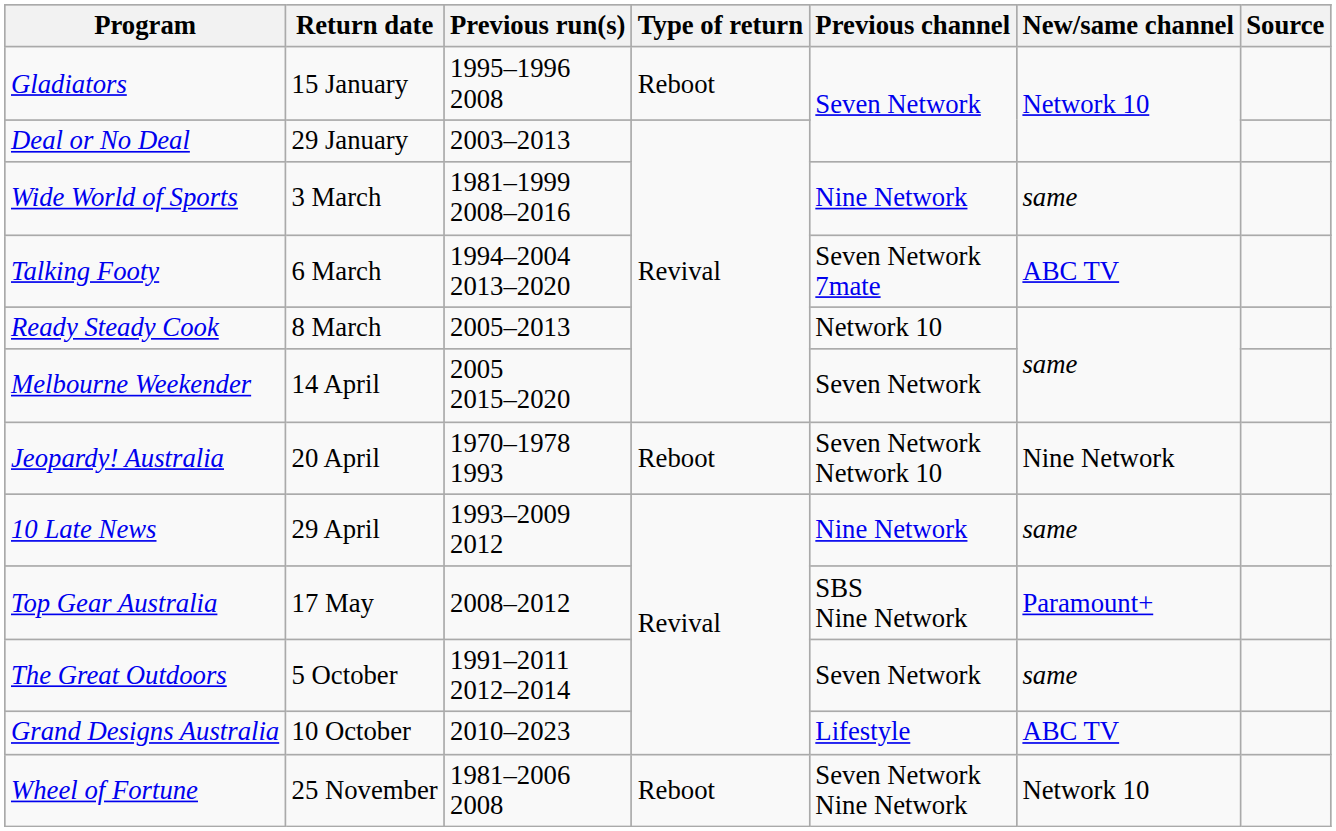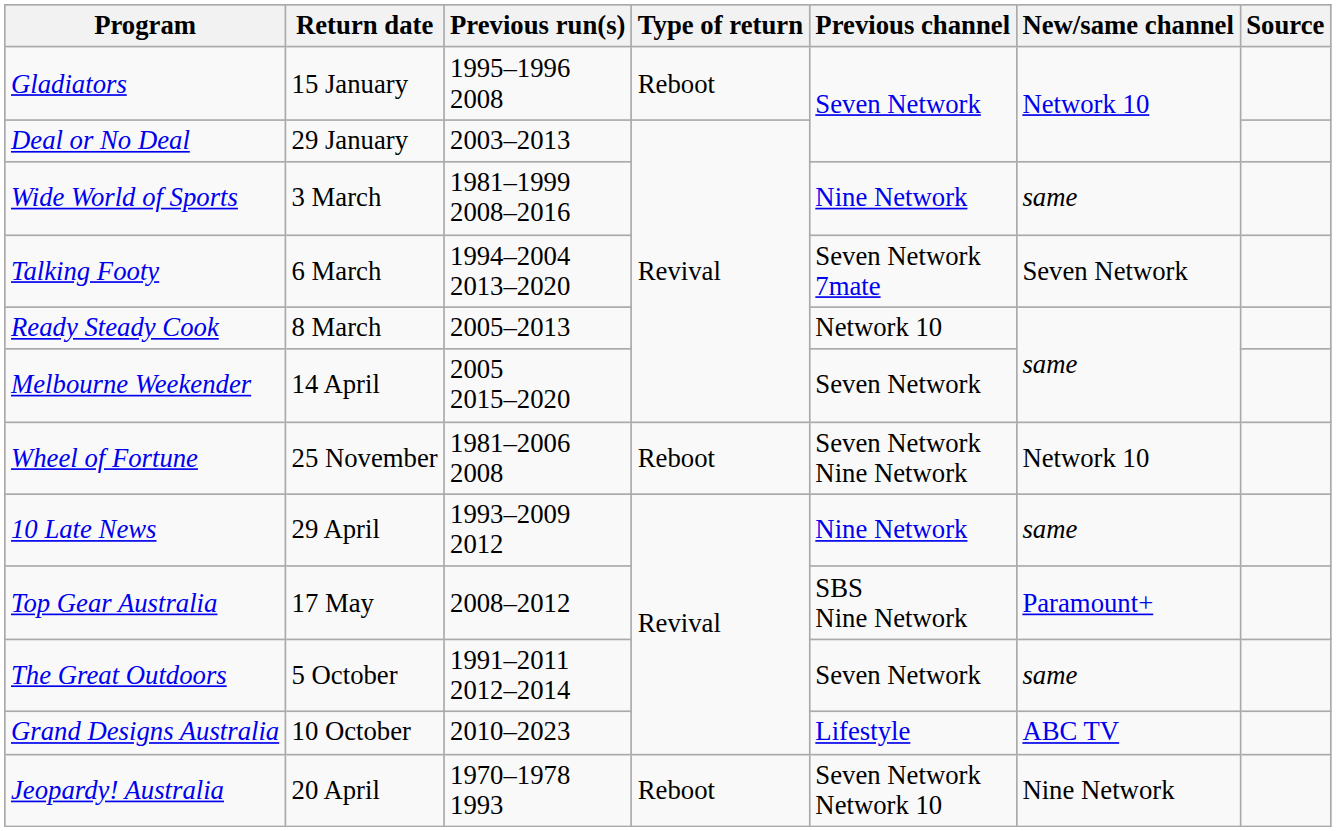Talking Footy | New/same channel: ABC TV -> Seven Network
rows swapped: Jeopardy! Australia <-> Wheel of Fortune
